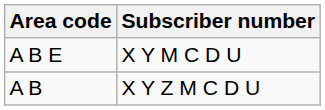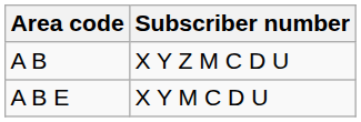rows swapped: A B <-> A B E
